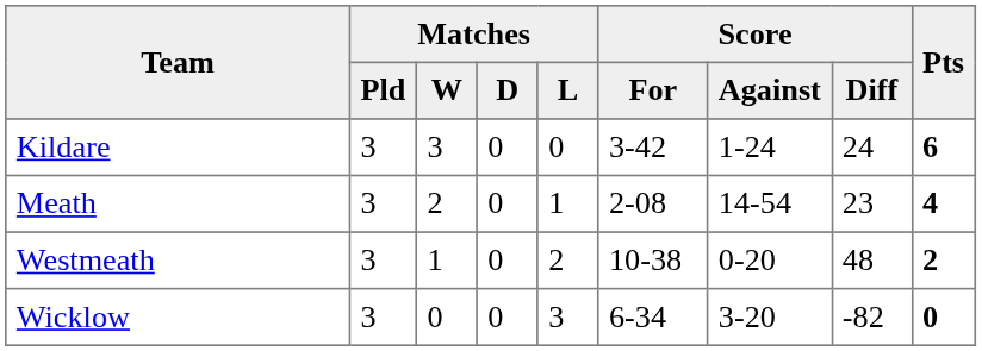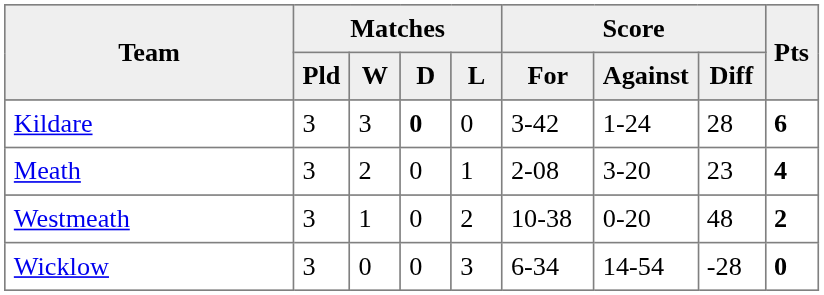Kildare | Matches / D: normal -> bold
Kildare | Score / Diff: 24 -> 28
Meath | Score / Against: 14-54 -> 3-20
Wicklow | Score / Against: 3-20 -> 14-54
Wicklow | Score / Diff: -82 -> -28
